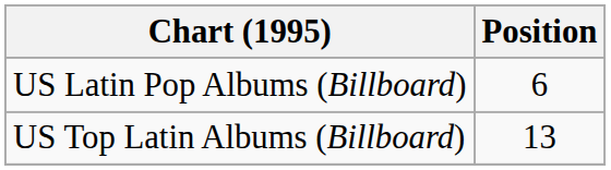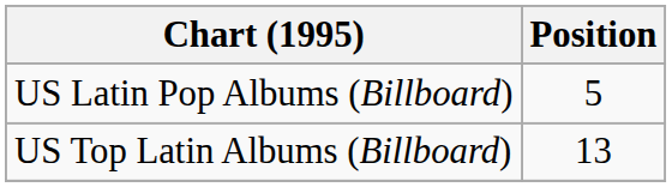US Latin Pop Albums (Billboard) | Position: 6 -> 5
